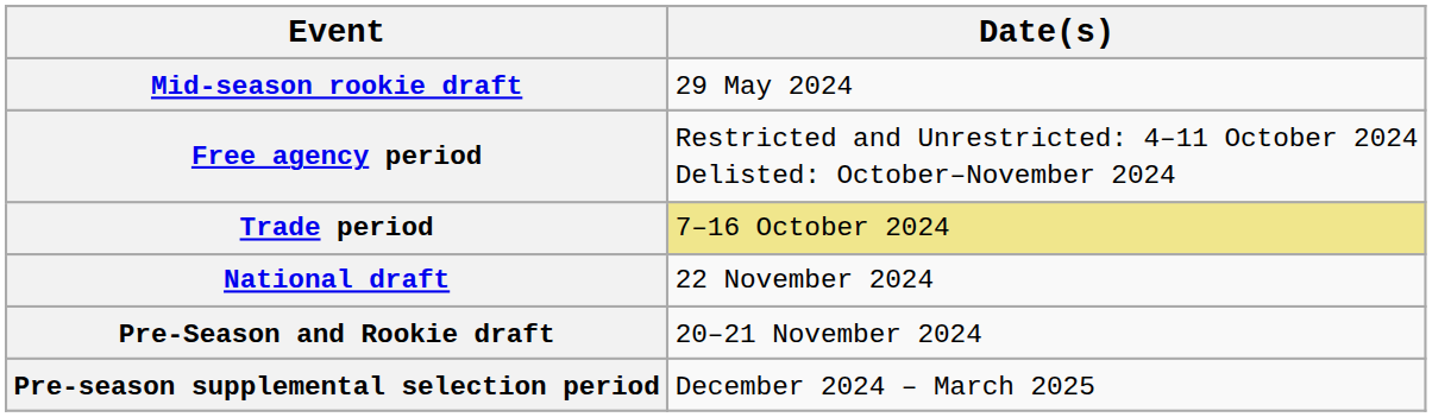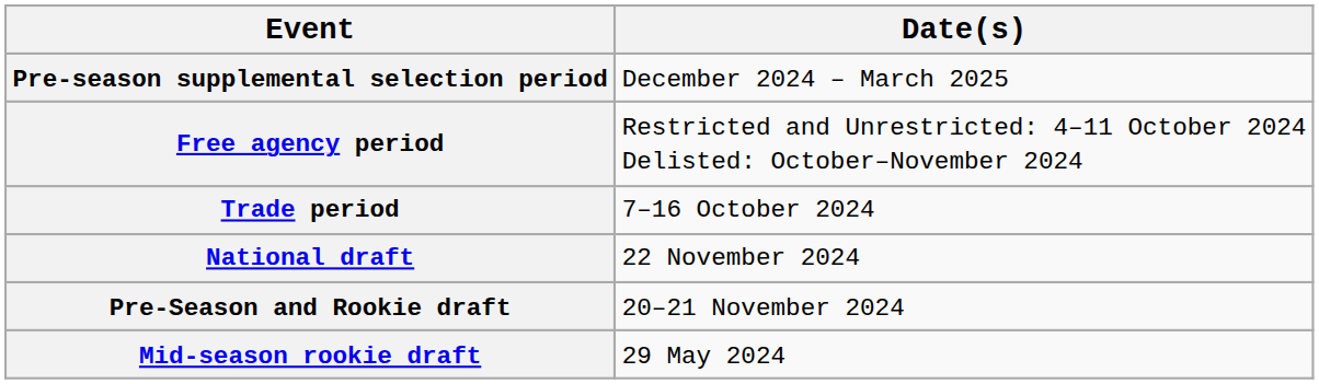rows swapped: Mid-season rookie draft <-> Pre-season supplemental selection period
Trade period | Date(s): khaki background -> no background
